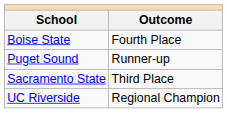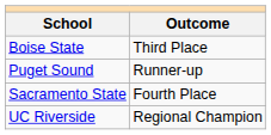Boise State | Outcome: Fourth Place -> Third Place
Sacramento State | Outcome: Third Place -> Fourth Place
